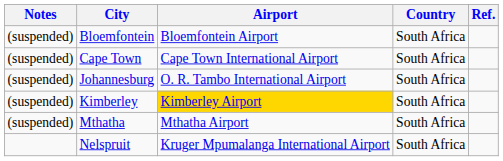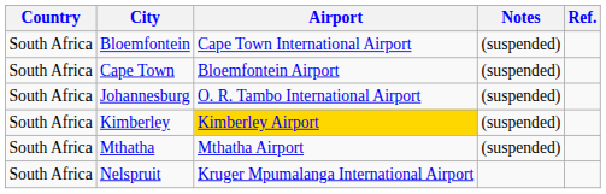columns swapped: Country <-> Notes
Bloemfontein | Airport: Bloemfontein Airport -> Cape Town International Airport
Cape Town | Airport: Cape Town International Airport -> Bloemfontein Airport
